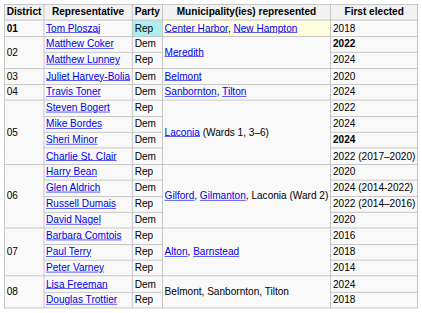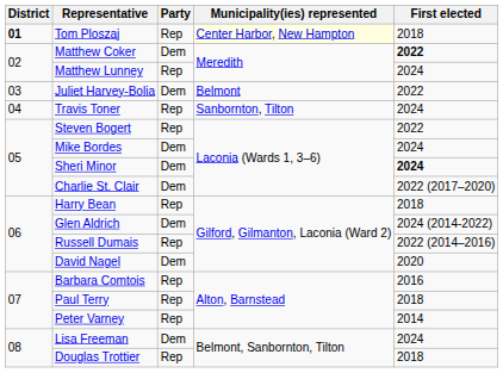Tom Ploszaj | Party: paleturquoise background -> no background
Juliet Harvey-Bolia | First elected: 2020 -> 2022
Travis Toner | Party: Dem -> Rep
Harry Bean | First elected: 2020 -> 2018
